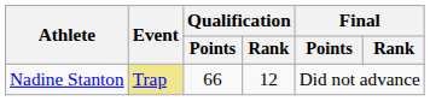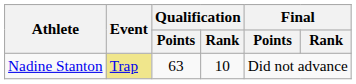Nadine Stanton | Qualification / Points: 66 -> 63
Nadine Stanton | Qualification / Rank: 12 -> 10
